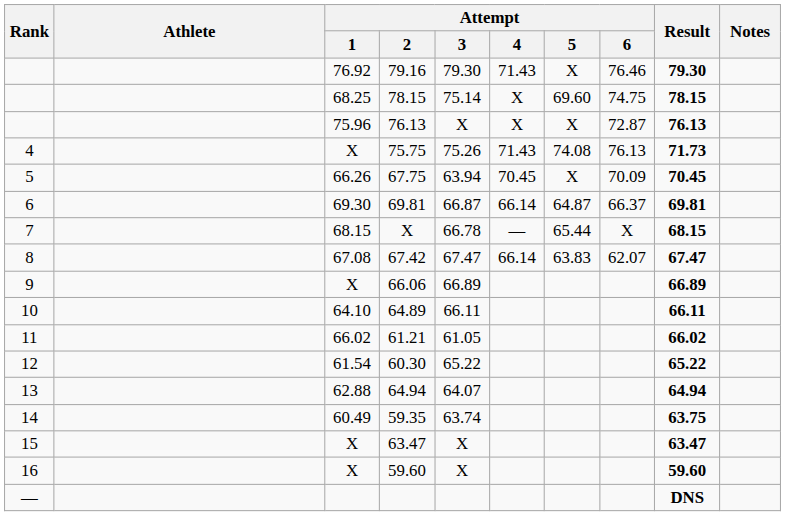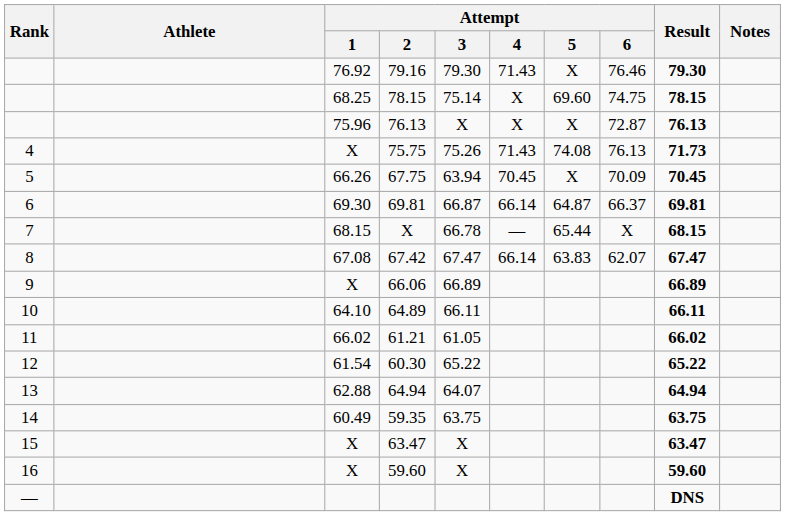59.35 | Attempt / 3: 63.74 -> 63.75
